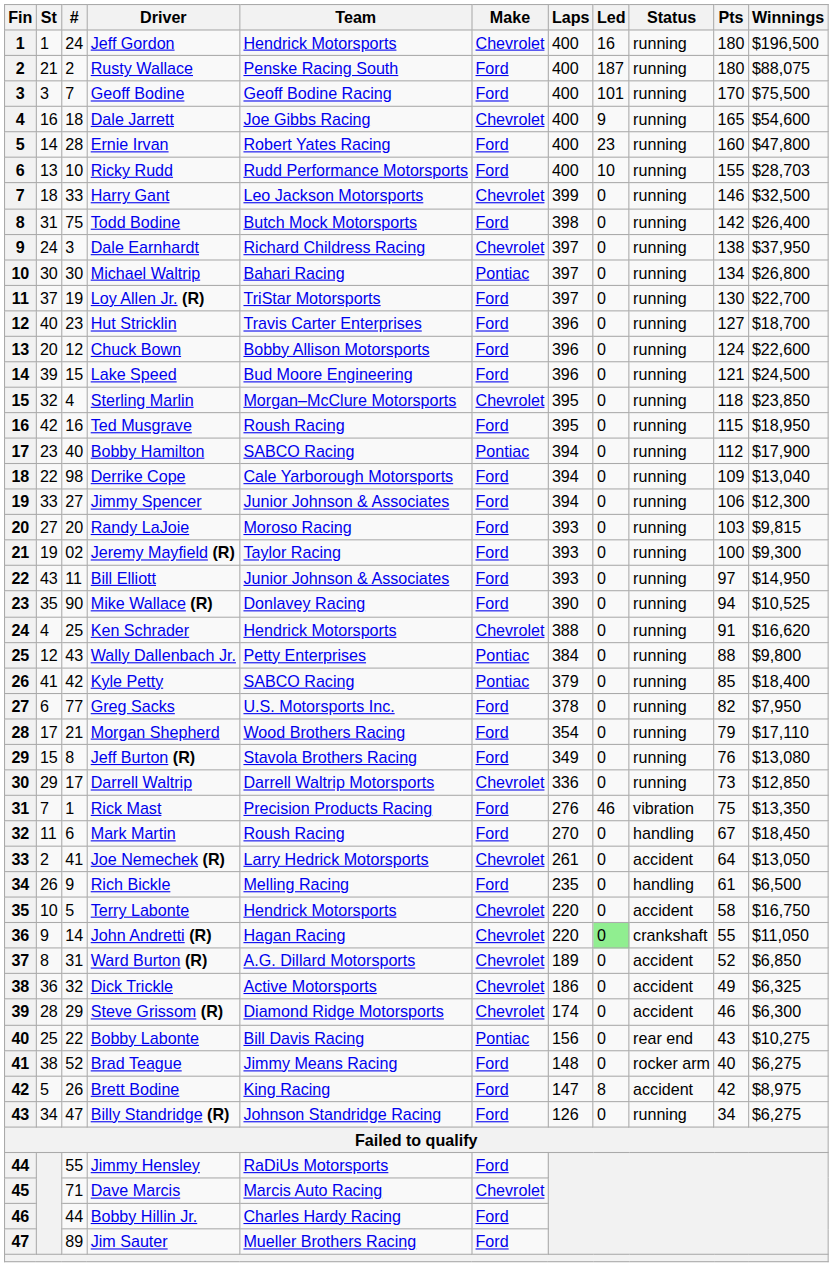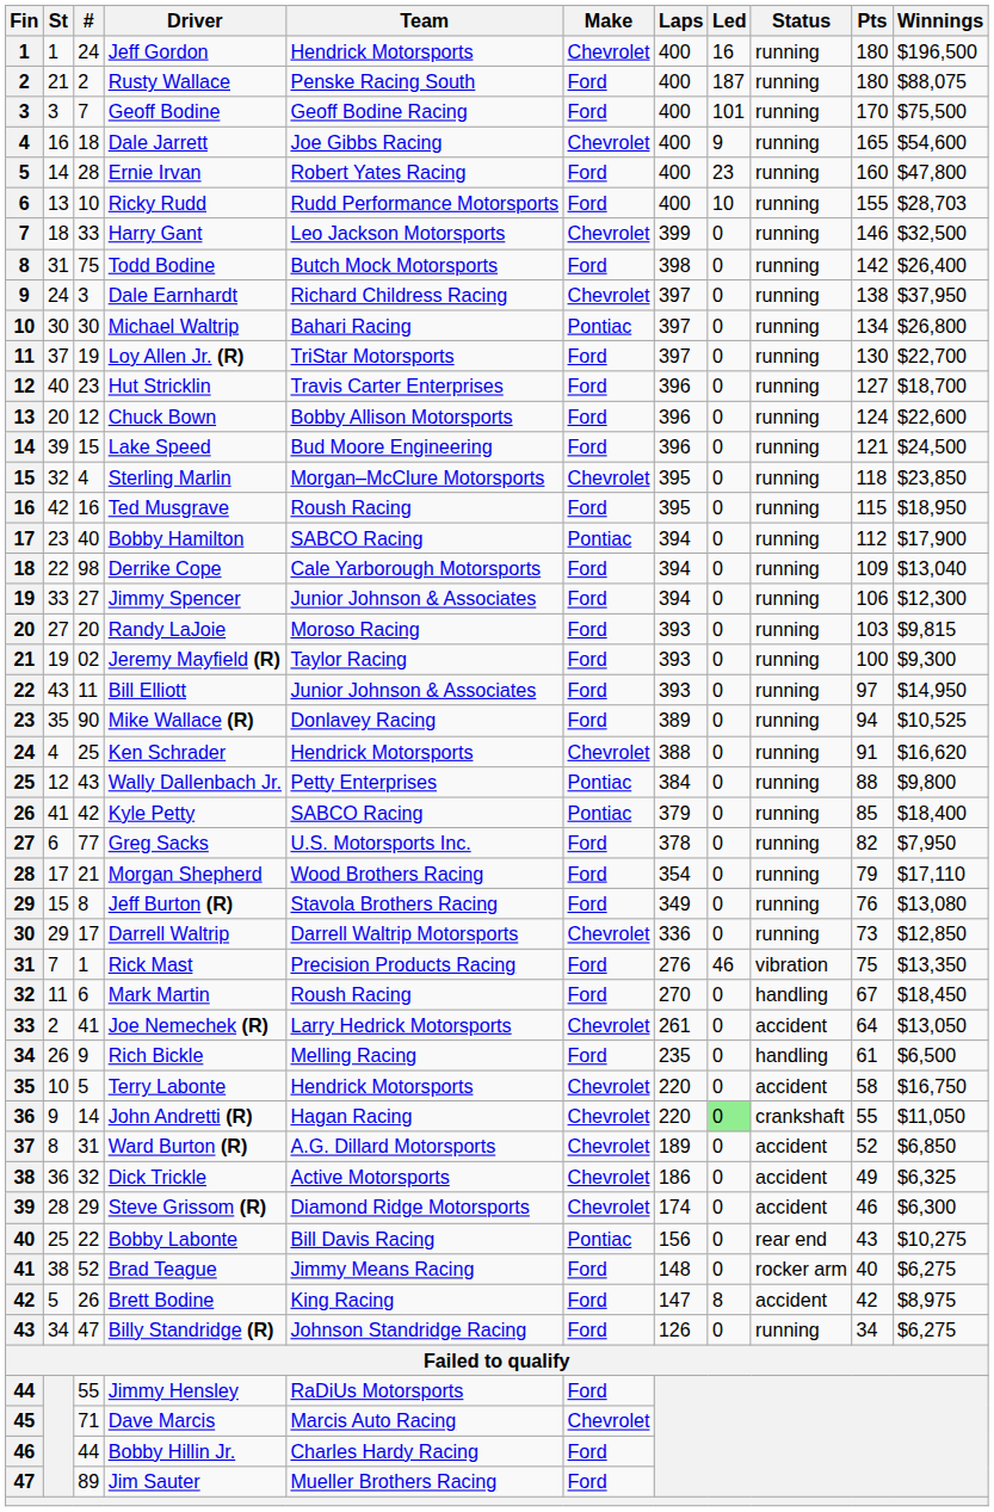Mike Wallace (R) | Laps: 390 -> 389
